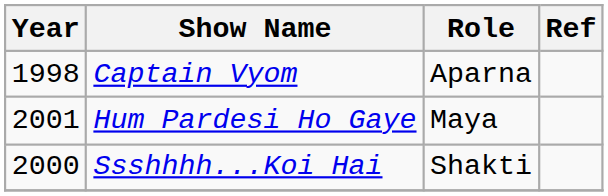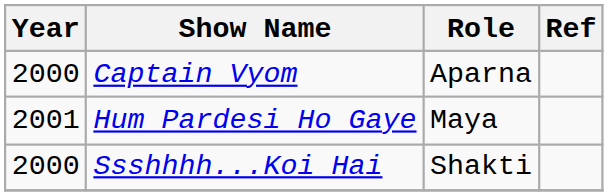Captain Vyom | Year: 1998 -> 2000
